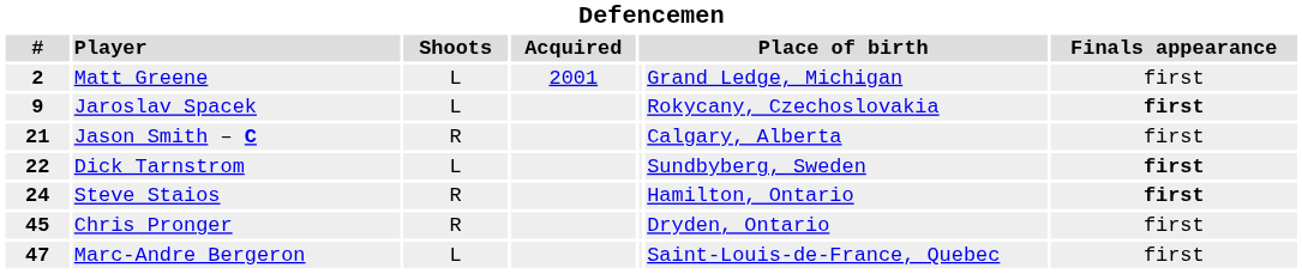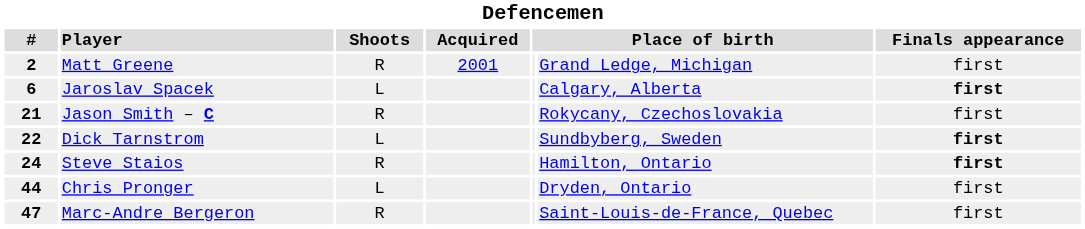Matt Greene | Shoots: L -> R
Jaroslav Spacek | #: 9 -> 6
Jaroslav Spacek | column 6: Rokycany, Czechoslovakia -> Calgary, Alberta
Jason Smith – C | column 6: Calgary, Alberta -> Rokycany, Czechoslovakia
Chris Pronger | #: 45 -> 44
Chris Pronger | Shoots: R -> L
Marc-Andre Bergeron | Shoots: L -> R
